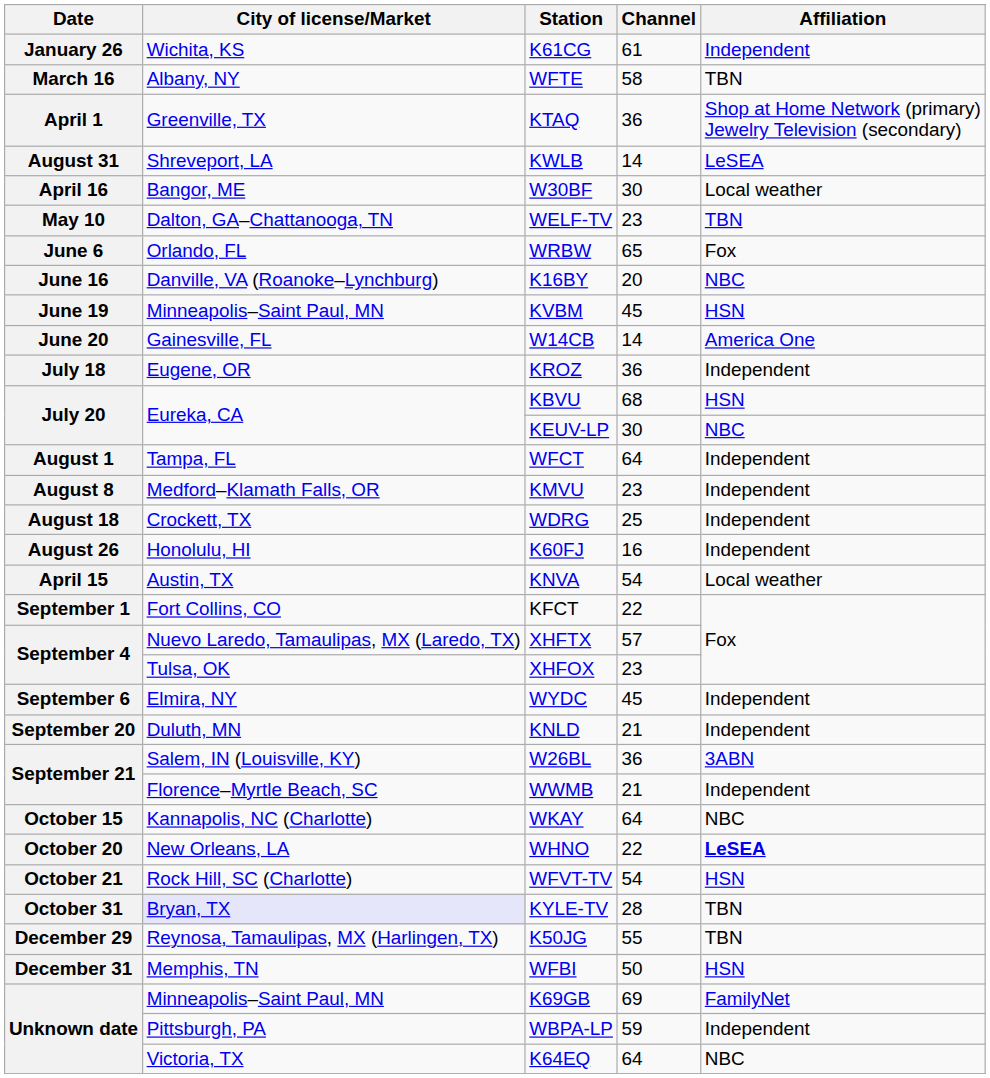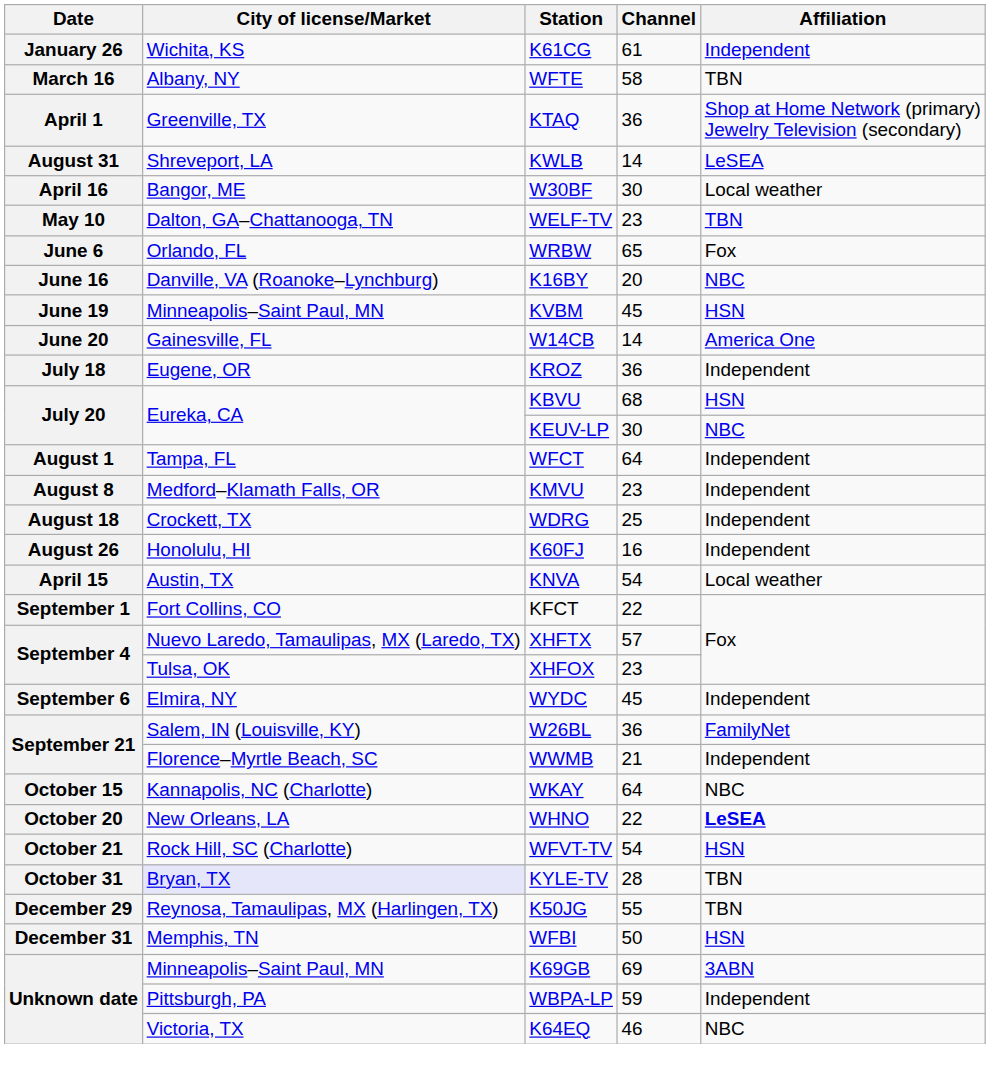- row: September 20 | Duluth, MN | KNLD | 21 | Independent
W26BL | Affiliation: 3ABN -> FamilyNet
K69GB | Affiliation: FamilyNet -> 3ABN
K64EQ | Channel: 64 -> 46
